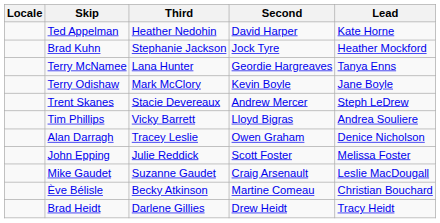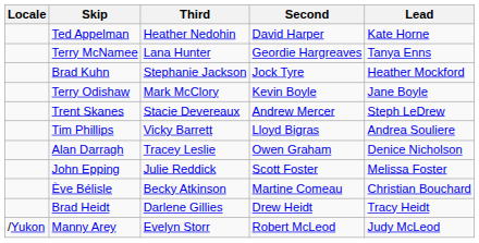rows swapped: Brad Kuhn <-> Terry McNamee
- row: Mike Gaudet | Suzanne Gaudet | Craig Arsenault | Leslie MacDougall
+ row: /Yukon | Manny Arey | Evelyn Storr | Robert McLeod | Judy McLeod
